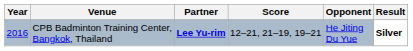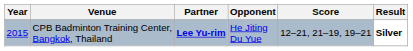columns swapped: Opponent <-> Score
CPB Badminton Training Center, Bangkok, Thailand | Year: 2016 -> 2015
